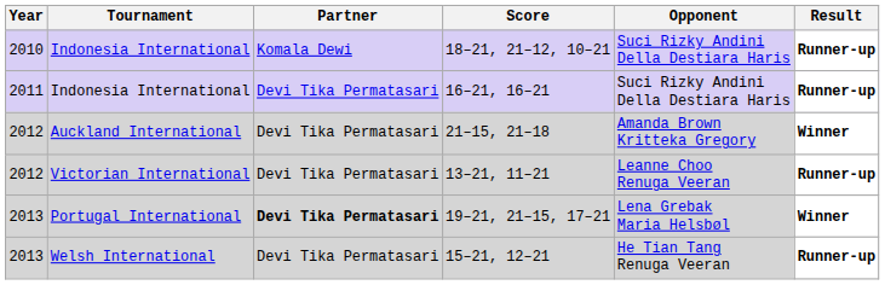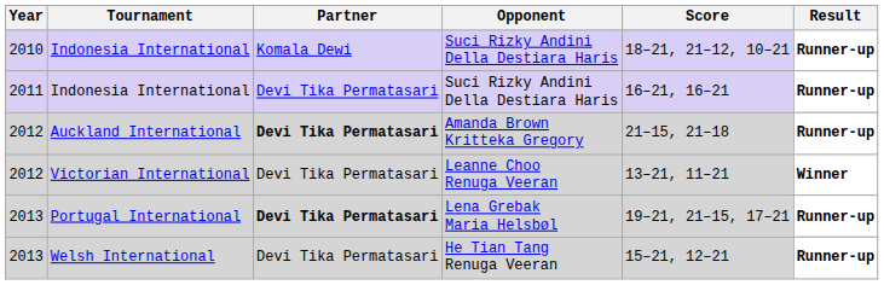columns swapped: Opponent <-> Score
Auckland International | Partner: normal -> bold
Auckland International | Result: Winner -> Runner-up
Victorian International | Result: Runner-up -> Winner
Portugal International | Result: Winner -> Runner-up
